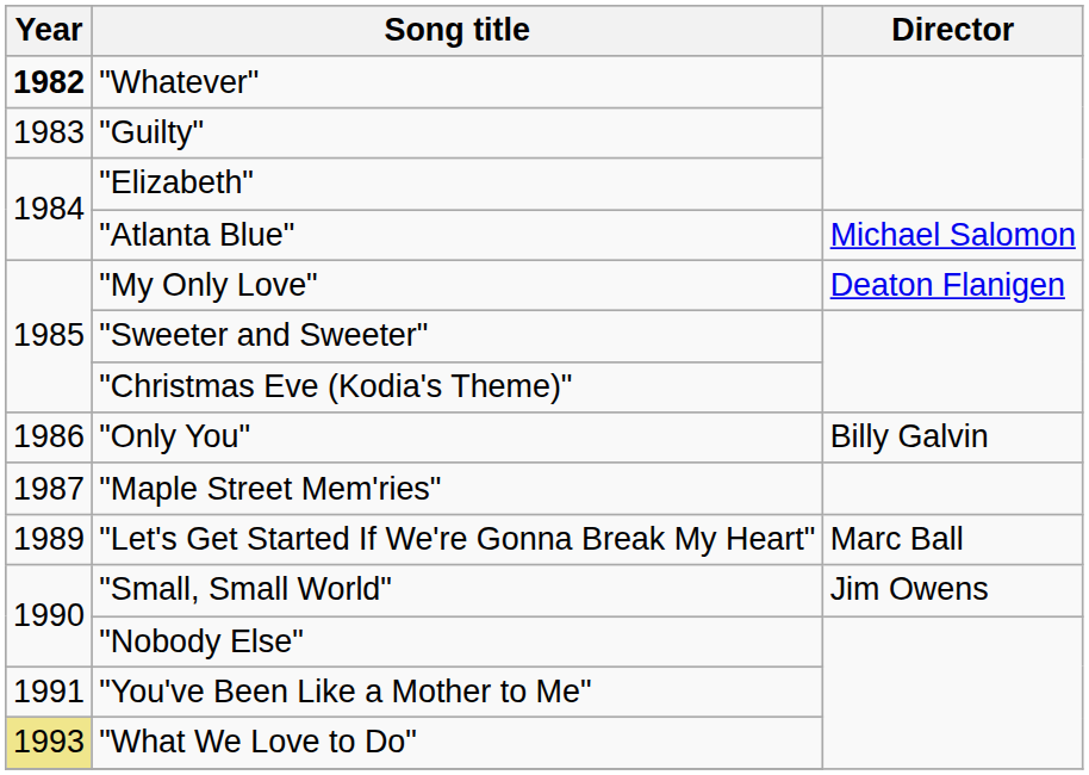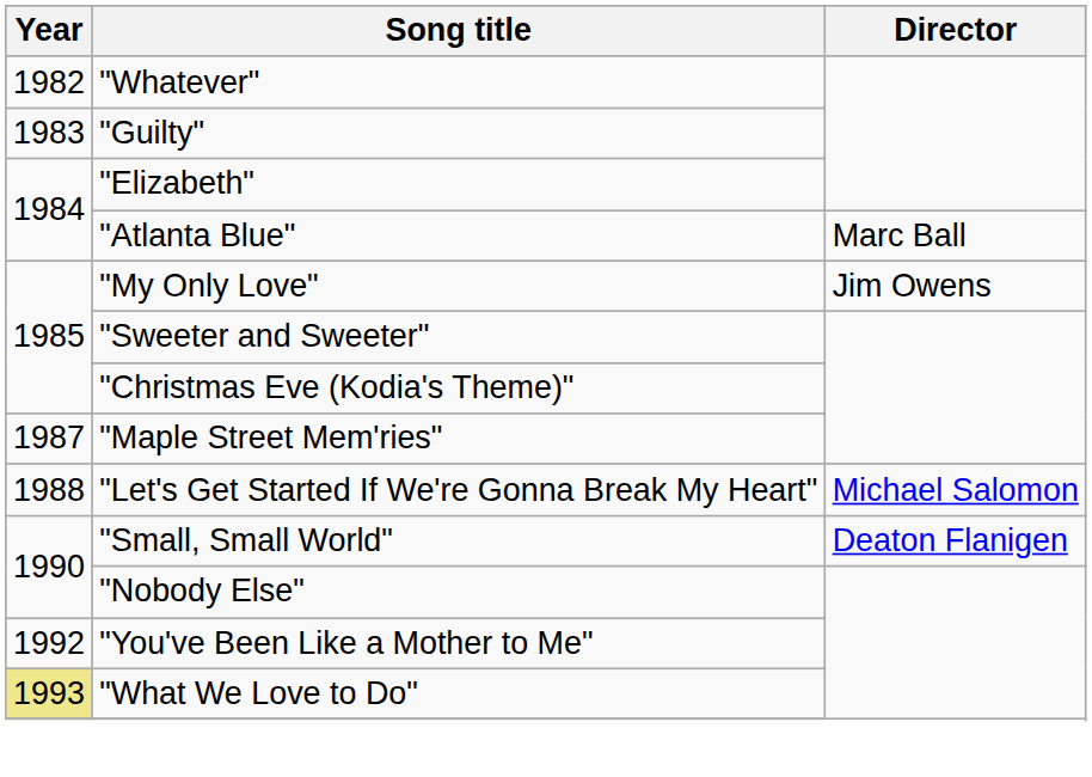"Whatever" | Year: bold -> normal
"Atlanta Blue" | Director: Michael Salomon -> Marc Ball
"My Only Love" | Director: Deaton Flanigen -> Jim Owens
- row: 1986 | "Only You" | Billy Galvin
"Let's Get Started If We're Gonna Break My Heart" | Year: 1989 -> 1988
"Let's Get Started If We're Gonna Break My Heart" | Director: Marc Ball -> Michael Salomon
"Small, Small World" | Director: Jim Owens -> Deaton Flanigen
"You've Been Like a Mother to Me" | Year: 1991 -> 1992
